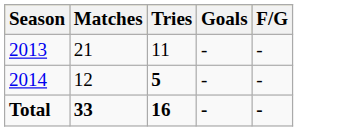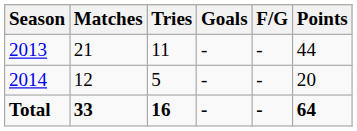+ column: Points | 44 | 20 | 64
2014 | Tries: bold -> normal
